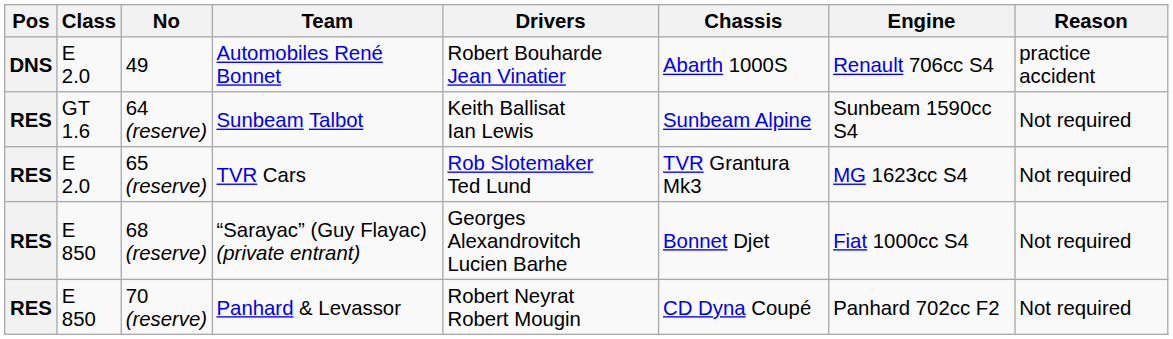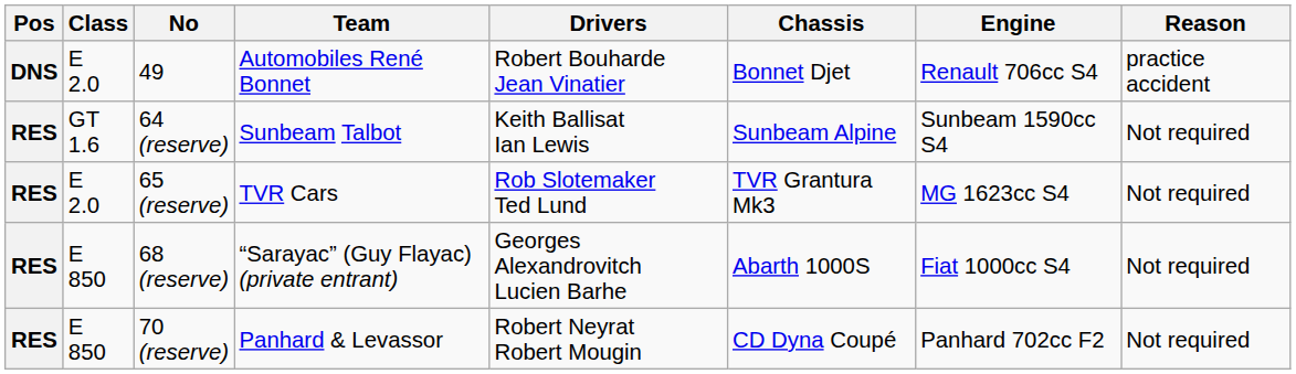49 | Chassis: Abarth 1000S -> Bonnet Djet
68 (reserve) | Chassis: Bonnet Djet -> Abarth 1000S
